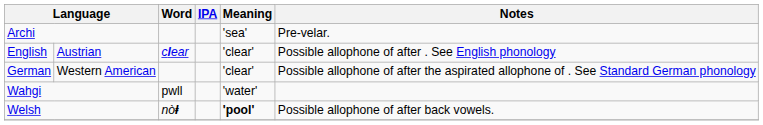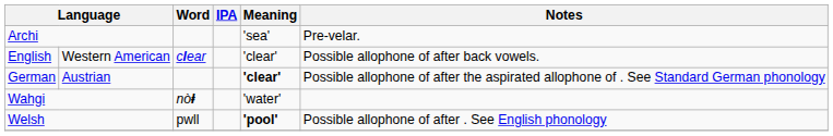English | column 2: Austrian -> Western American
English | Notes: Possible allophone of after . See English phonology -> Possible allophone of after back vowels.
German | column 2: Western American -> Austrian
German | Meaning: normal -> bold
Wahgi | Word: pwll -> nòⱡ
Welsh | Word: nòⱡ -> pwll
Welsh | Notes: Possible allophone of after back vowels. -> Possible allophone of after . See English phonology
